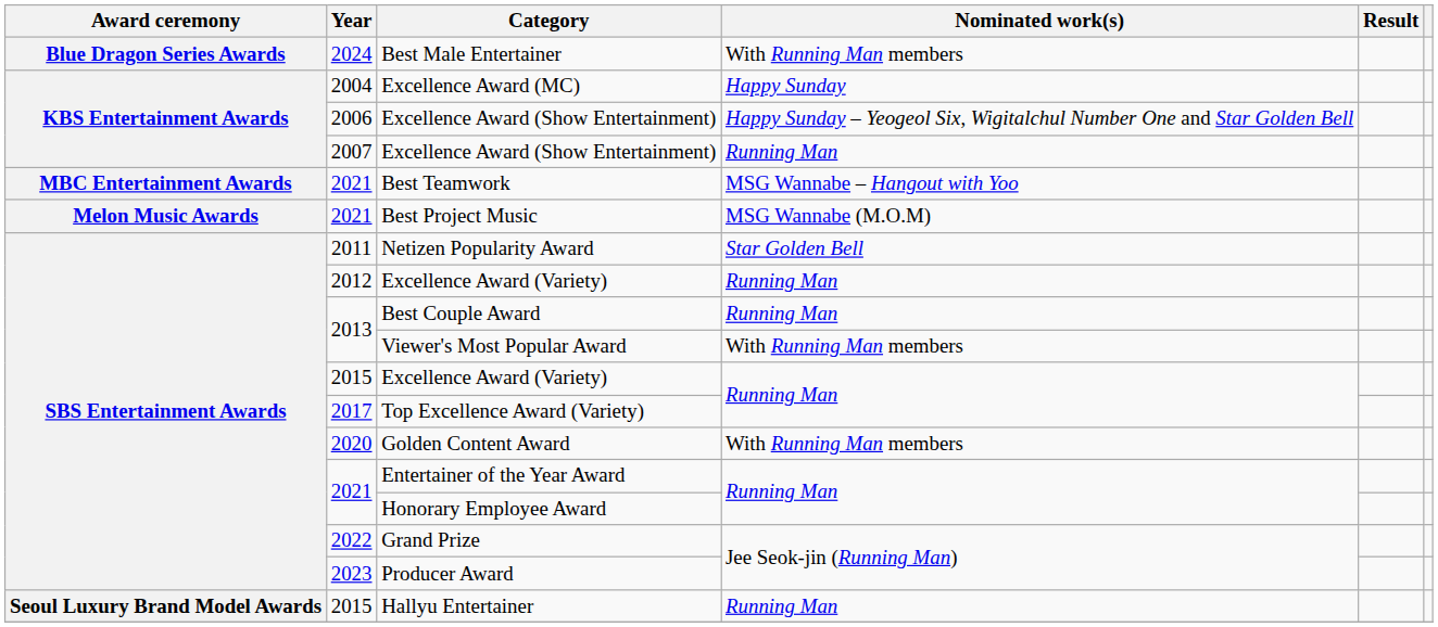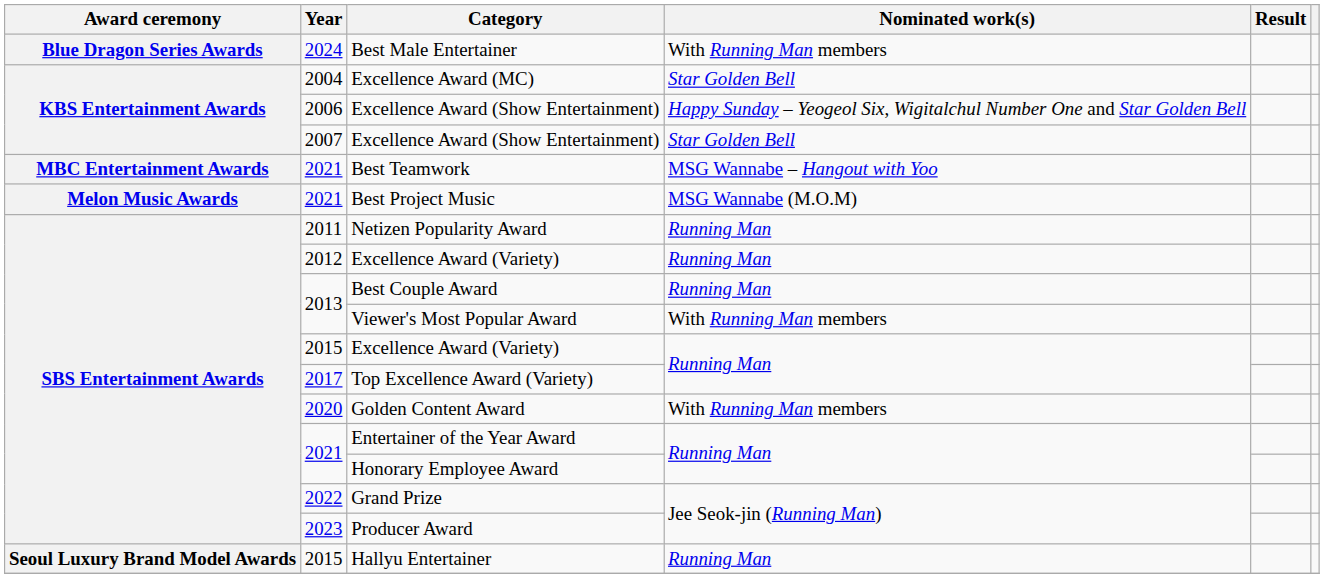Excellence Award (MC) | Nominated work(s): Happy Sunday -> Star Golden Bell
2007 / Excellence Award (Show Entertainment) | Nominated work(s): Running Man -> Star Golden Bell
Netizen Popularity Award | Nominated work(s): Star Golden Bell -> Running Man
